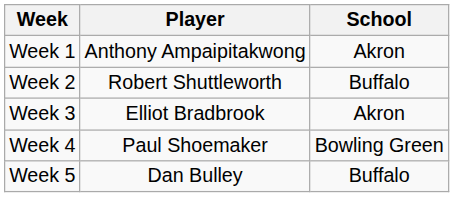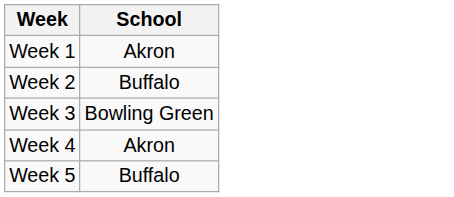- column: Player | Anthony Ampaipitakwong | Robert Shuttleworth | Elliot Bradbrook | Paul Shoemaker | Dan Bulley
Week 3 | School: Akron -> Bowling Green
Week 4 | School: Bowling Green -> Akron
